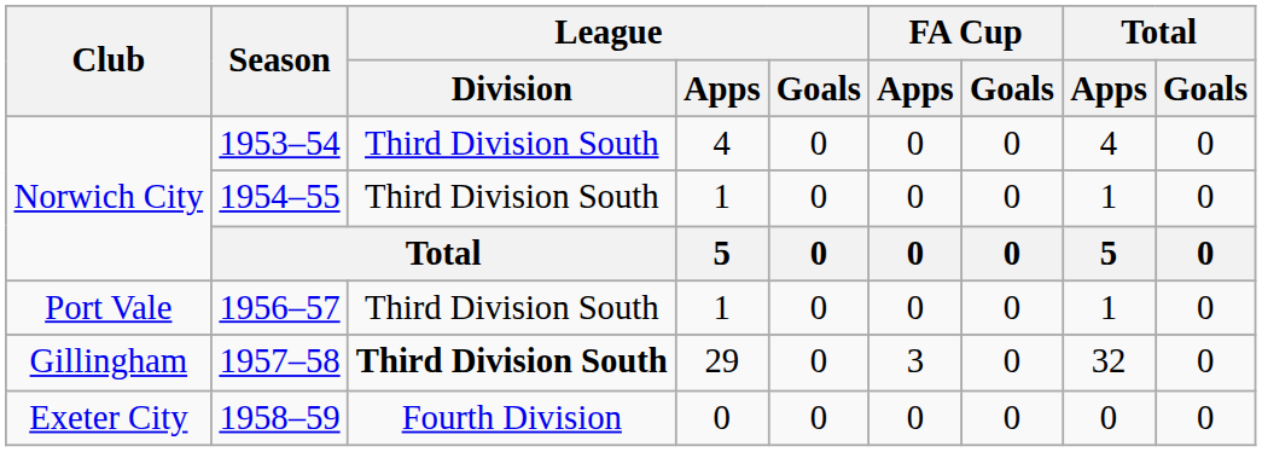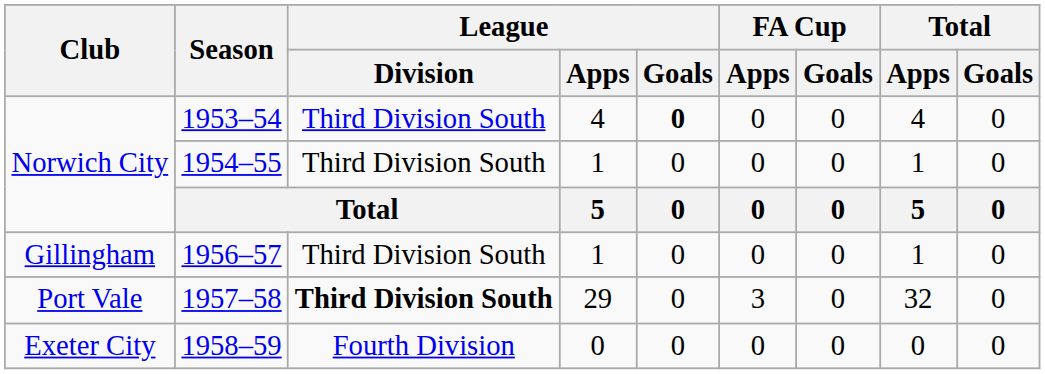1953–54 | League / Goals: normal -> bold
1956–57 | Club: Port Vale -> Gillingham
1957–58 | Club: Gillingham -> Port Vale
